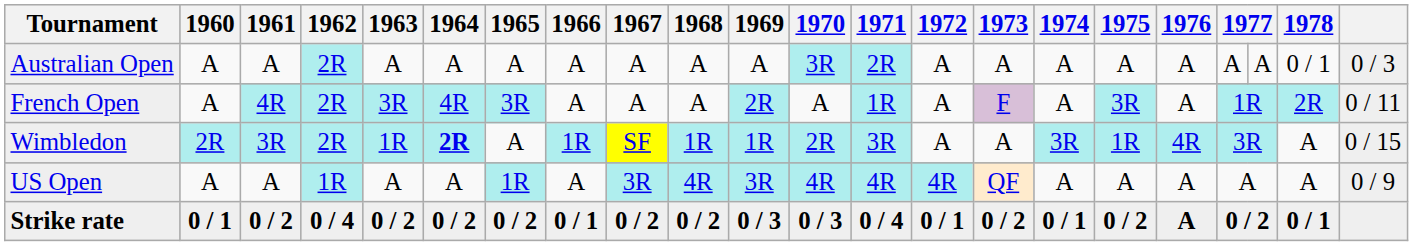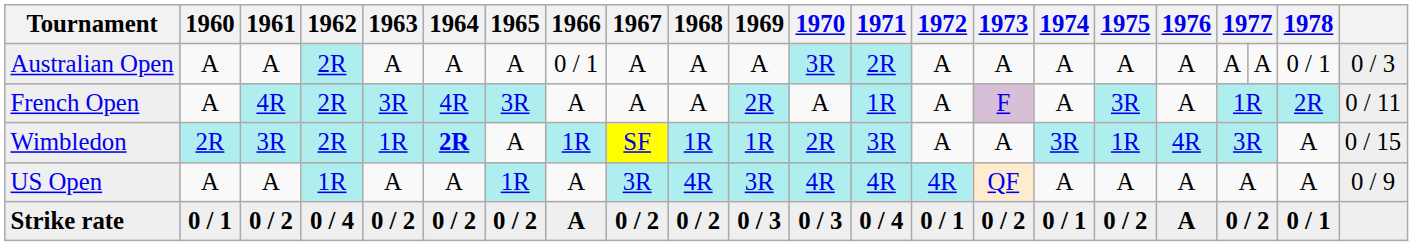Australian Open | 1966: A -> 0 / 1
Strike rate | 1966: 0 / 1 -> A
